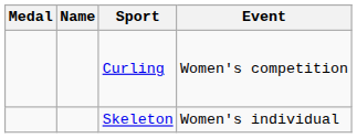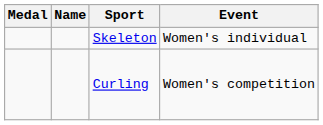rows swapped: Curling <-> Skeleton
